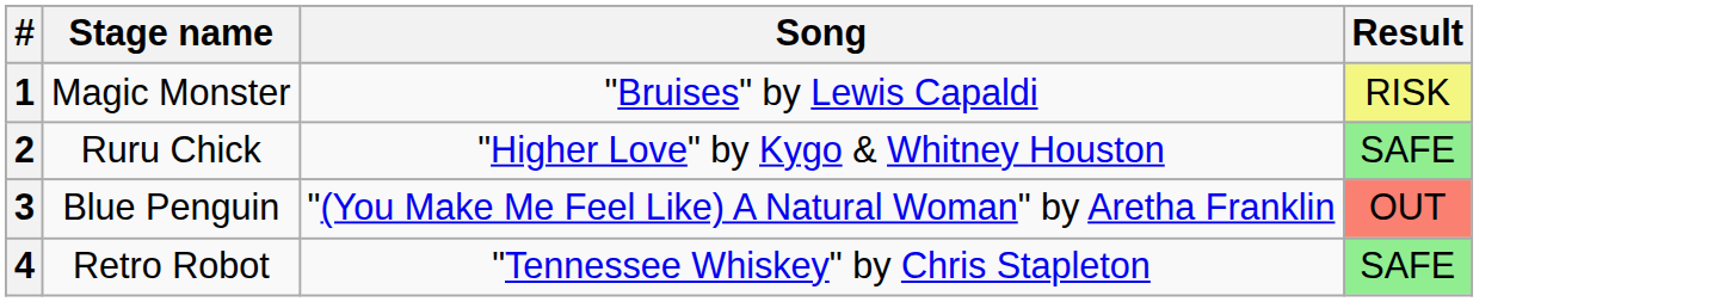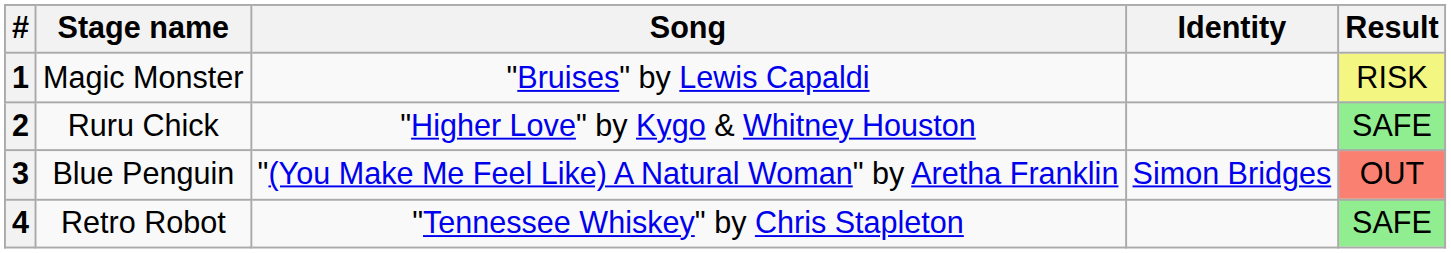+ column: Identity | Simon Bridges
